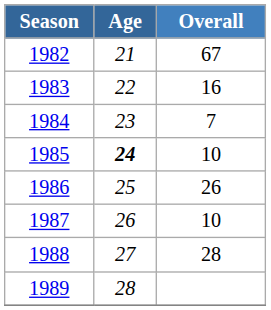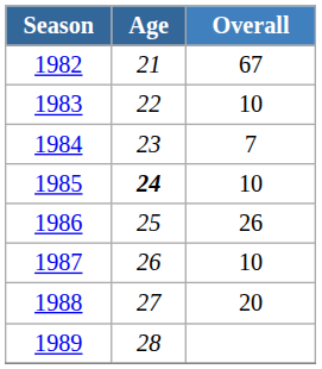1983 | Overall: 16 -> 10
1988 | Overall: 28 -> 20
